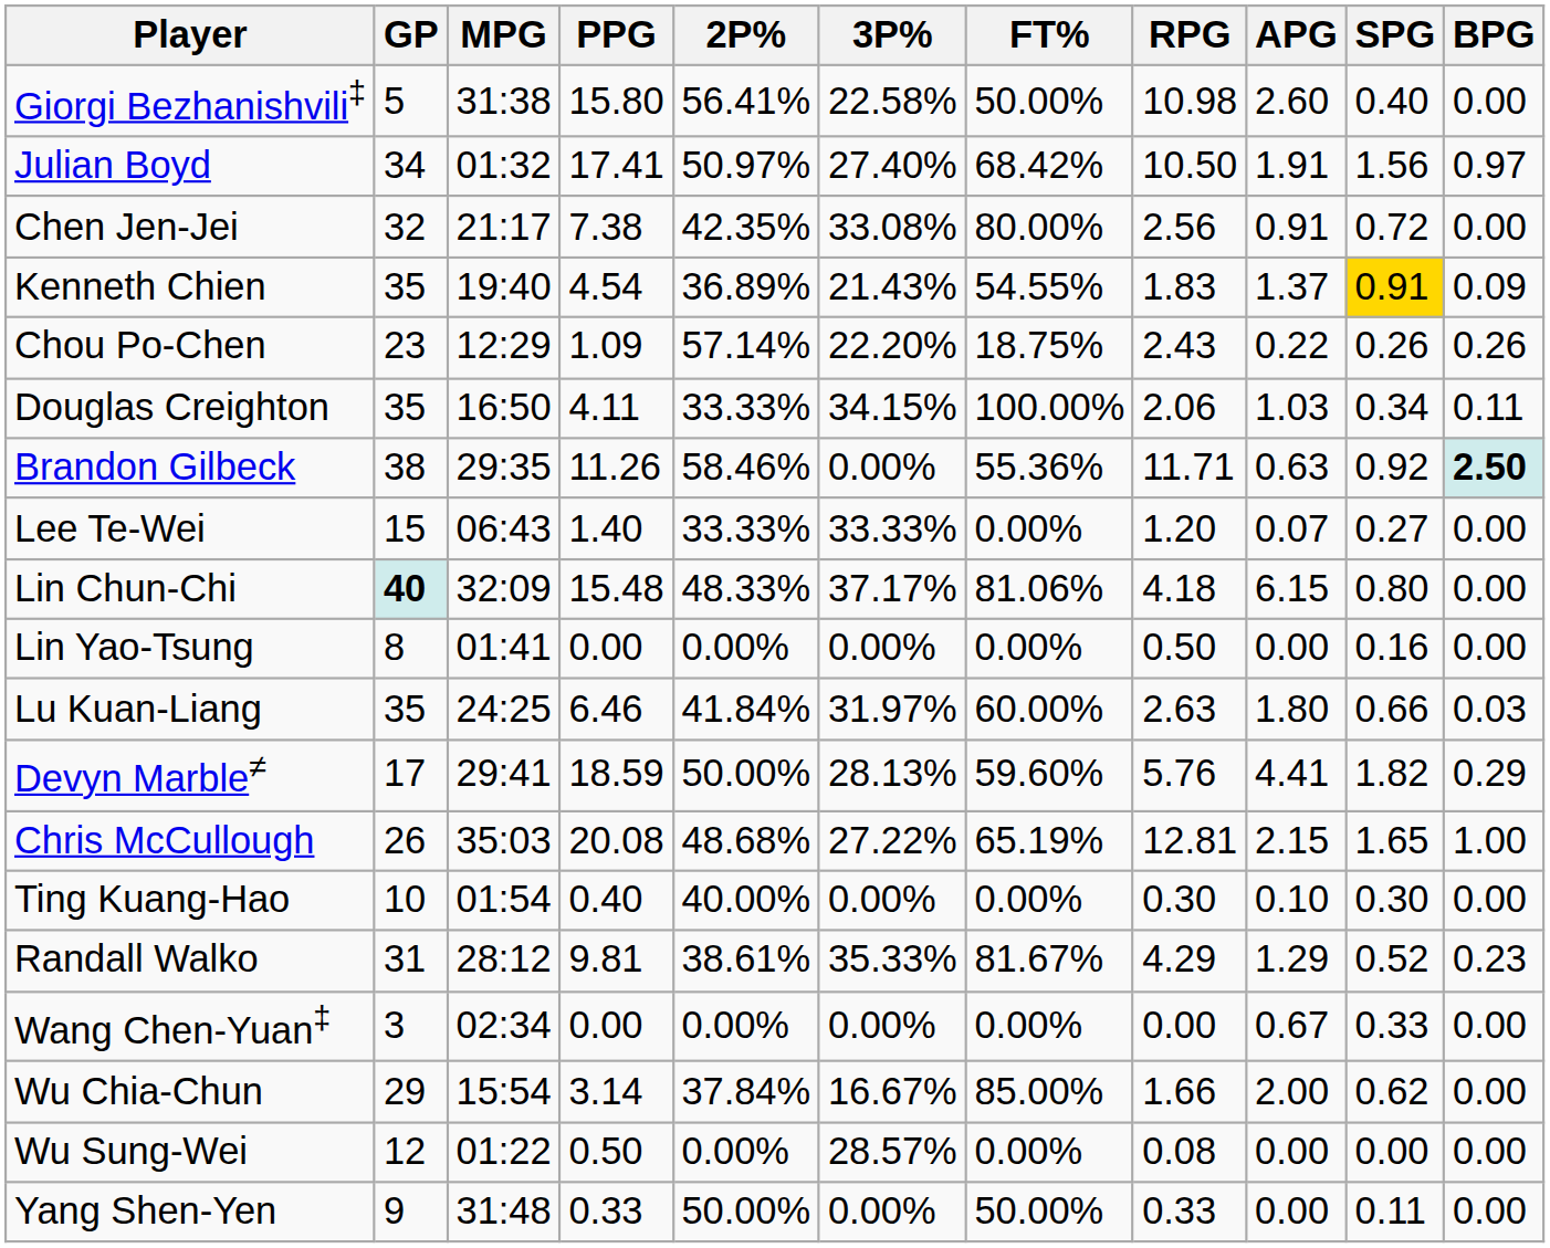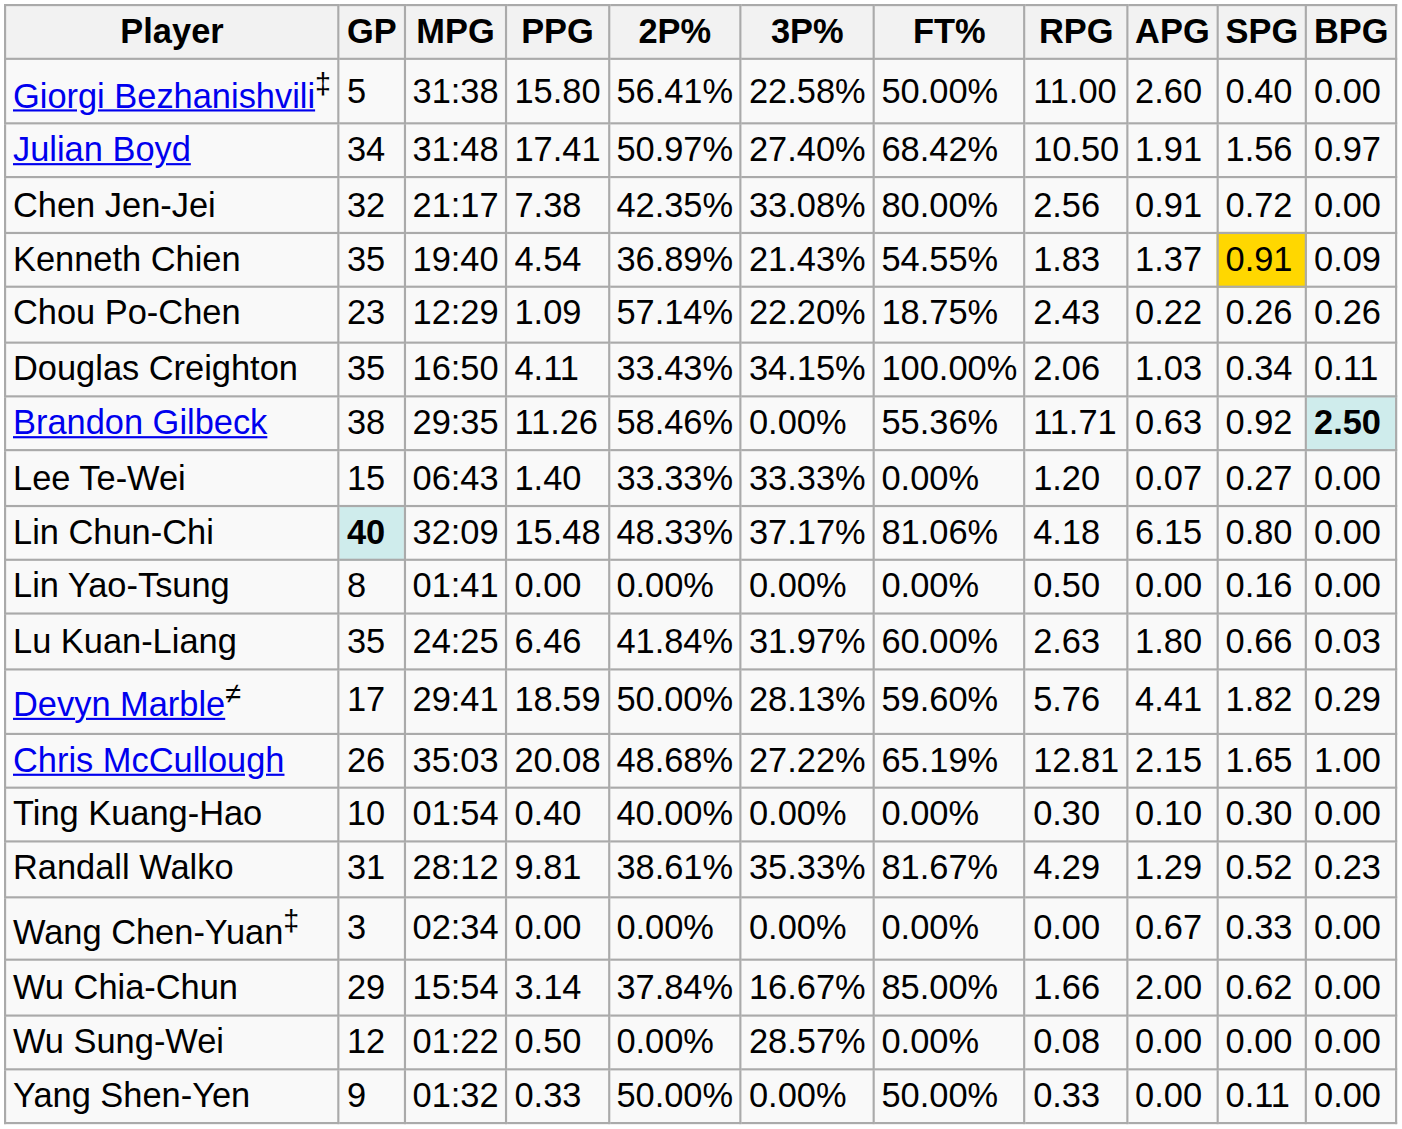Giorgi Bezhanishvili‡ | RPG: 10.98 -> 11.00
Julian Boyd | MPG: 01:32 -> 31:48
Douglas Creighton | 2P%: 33.33% -> 33.43%
Yang Shen-Yen | MPG: 31:48 -> 01:32
